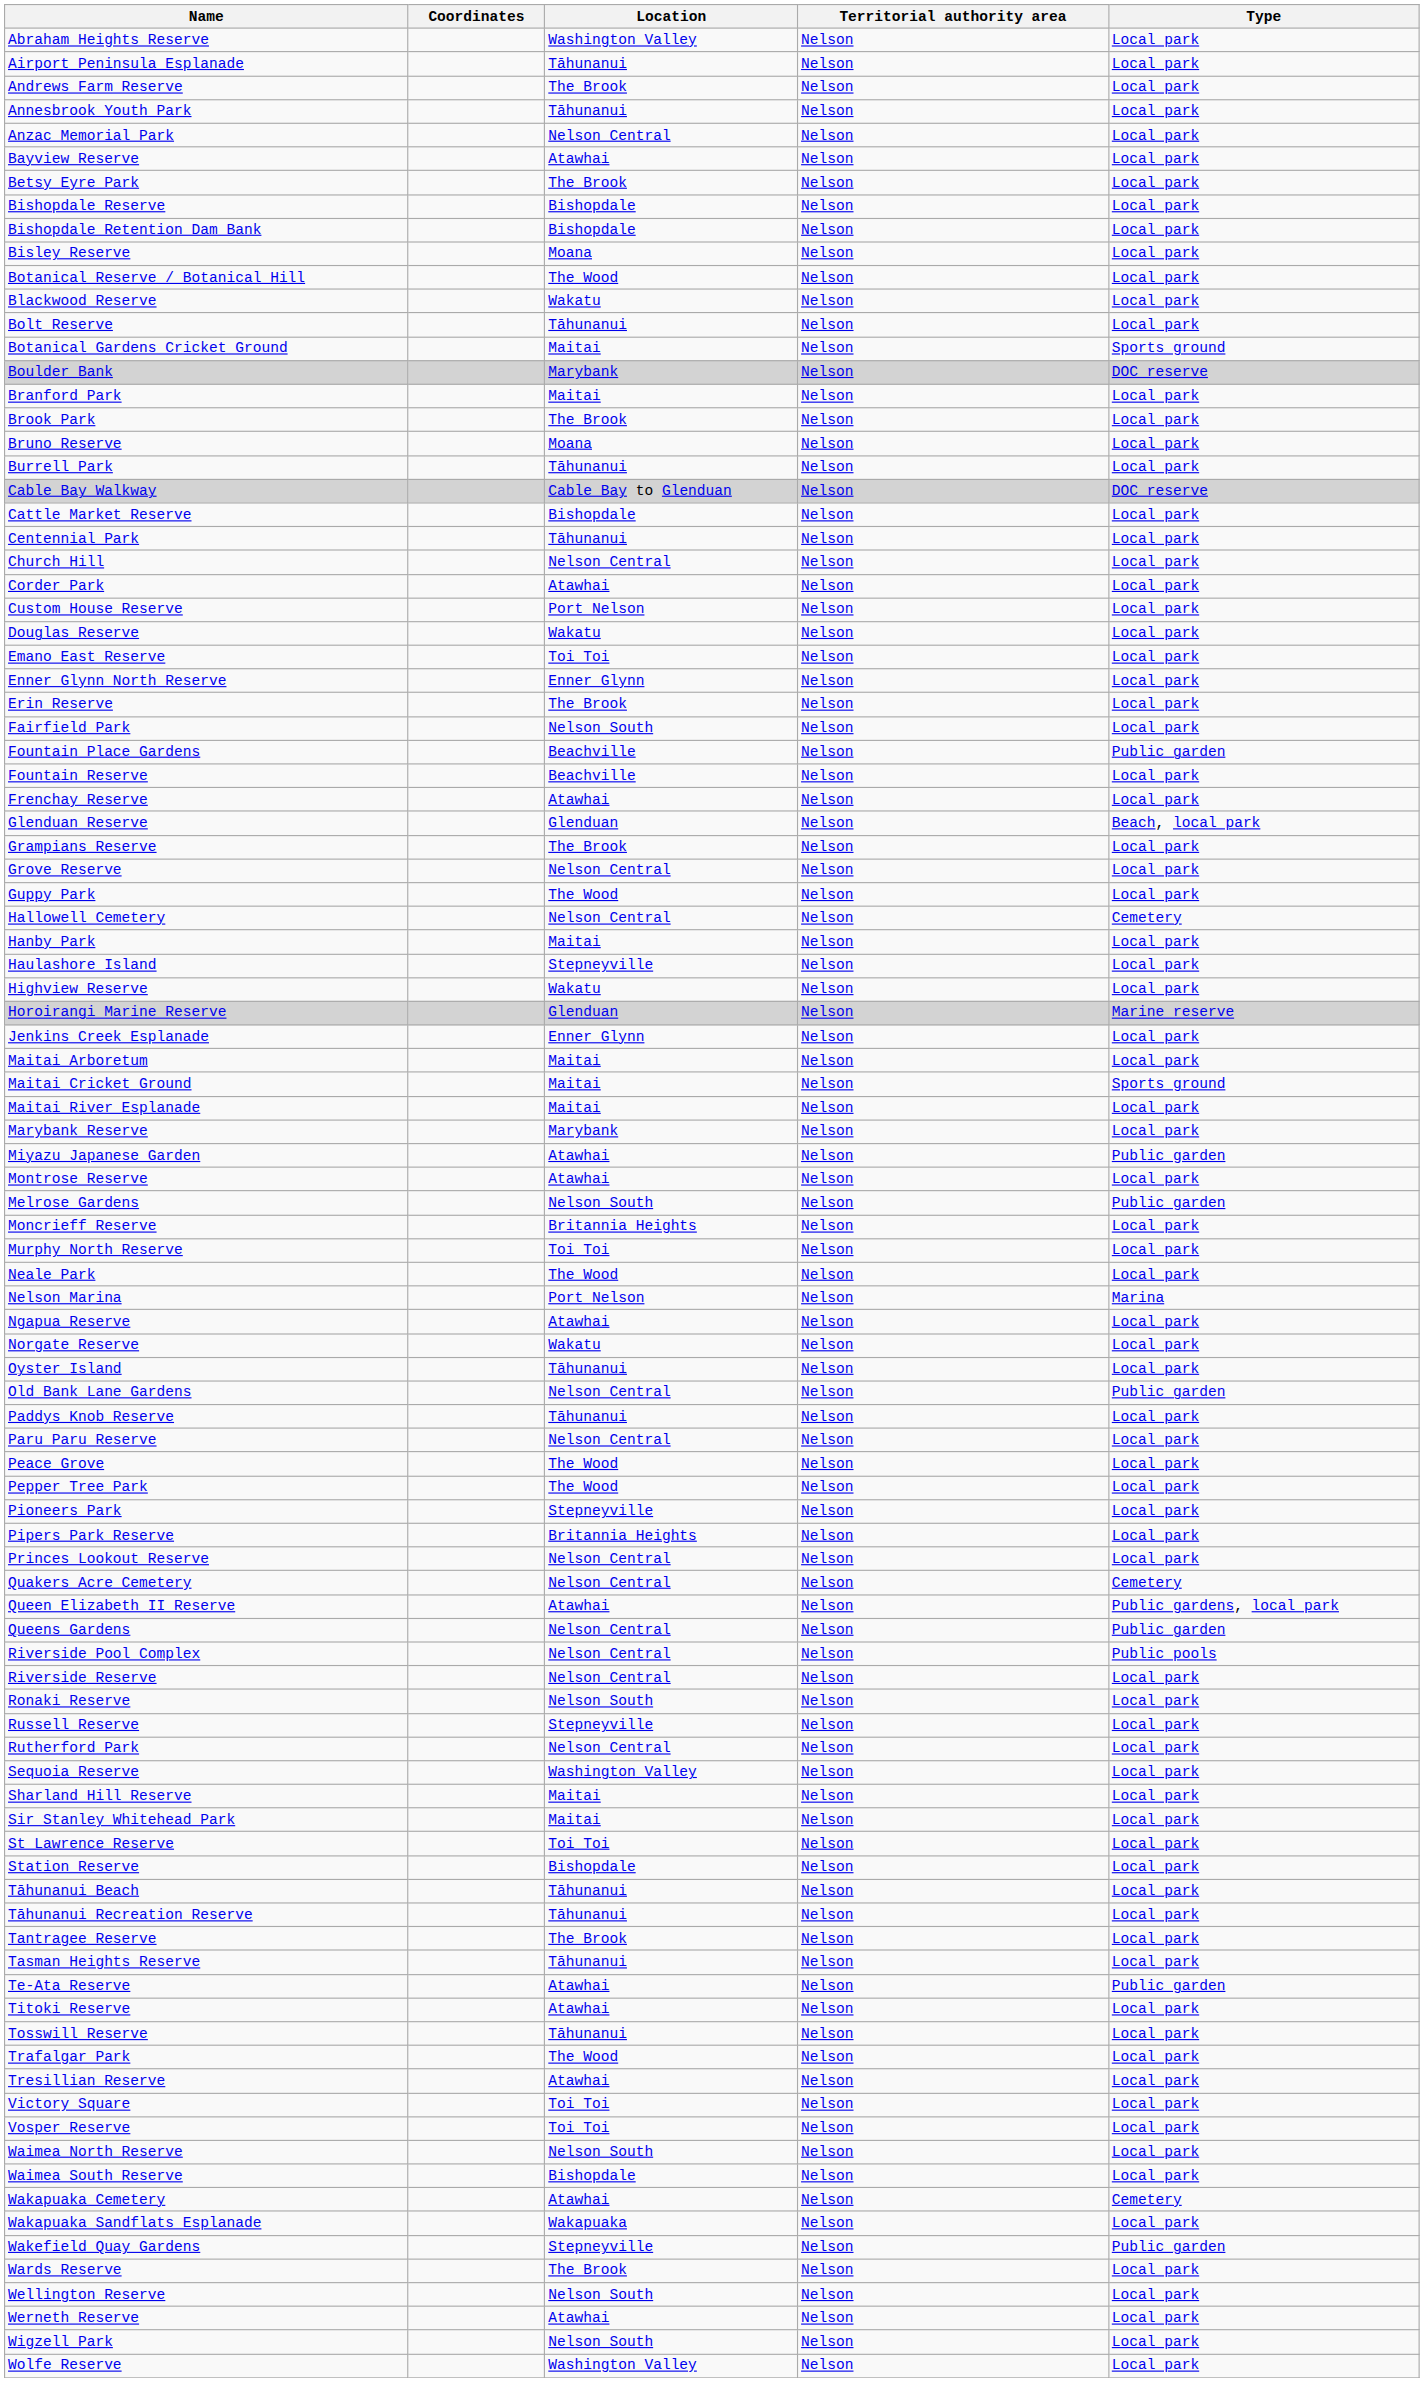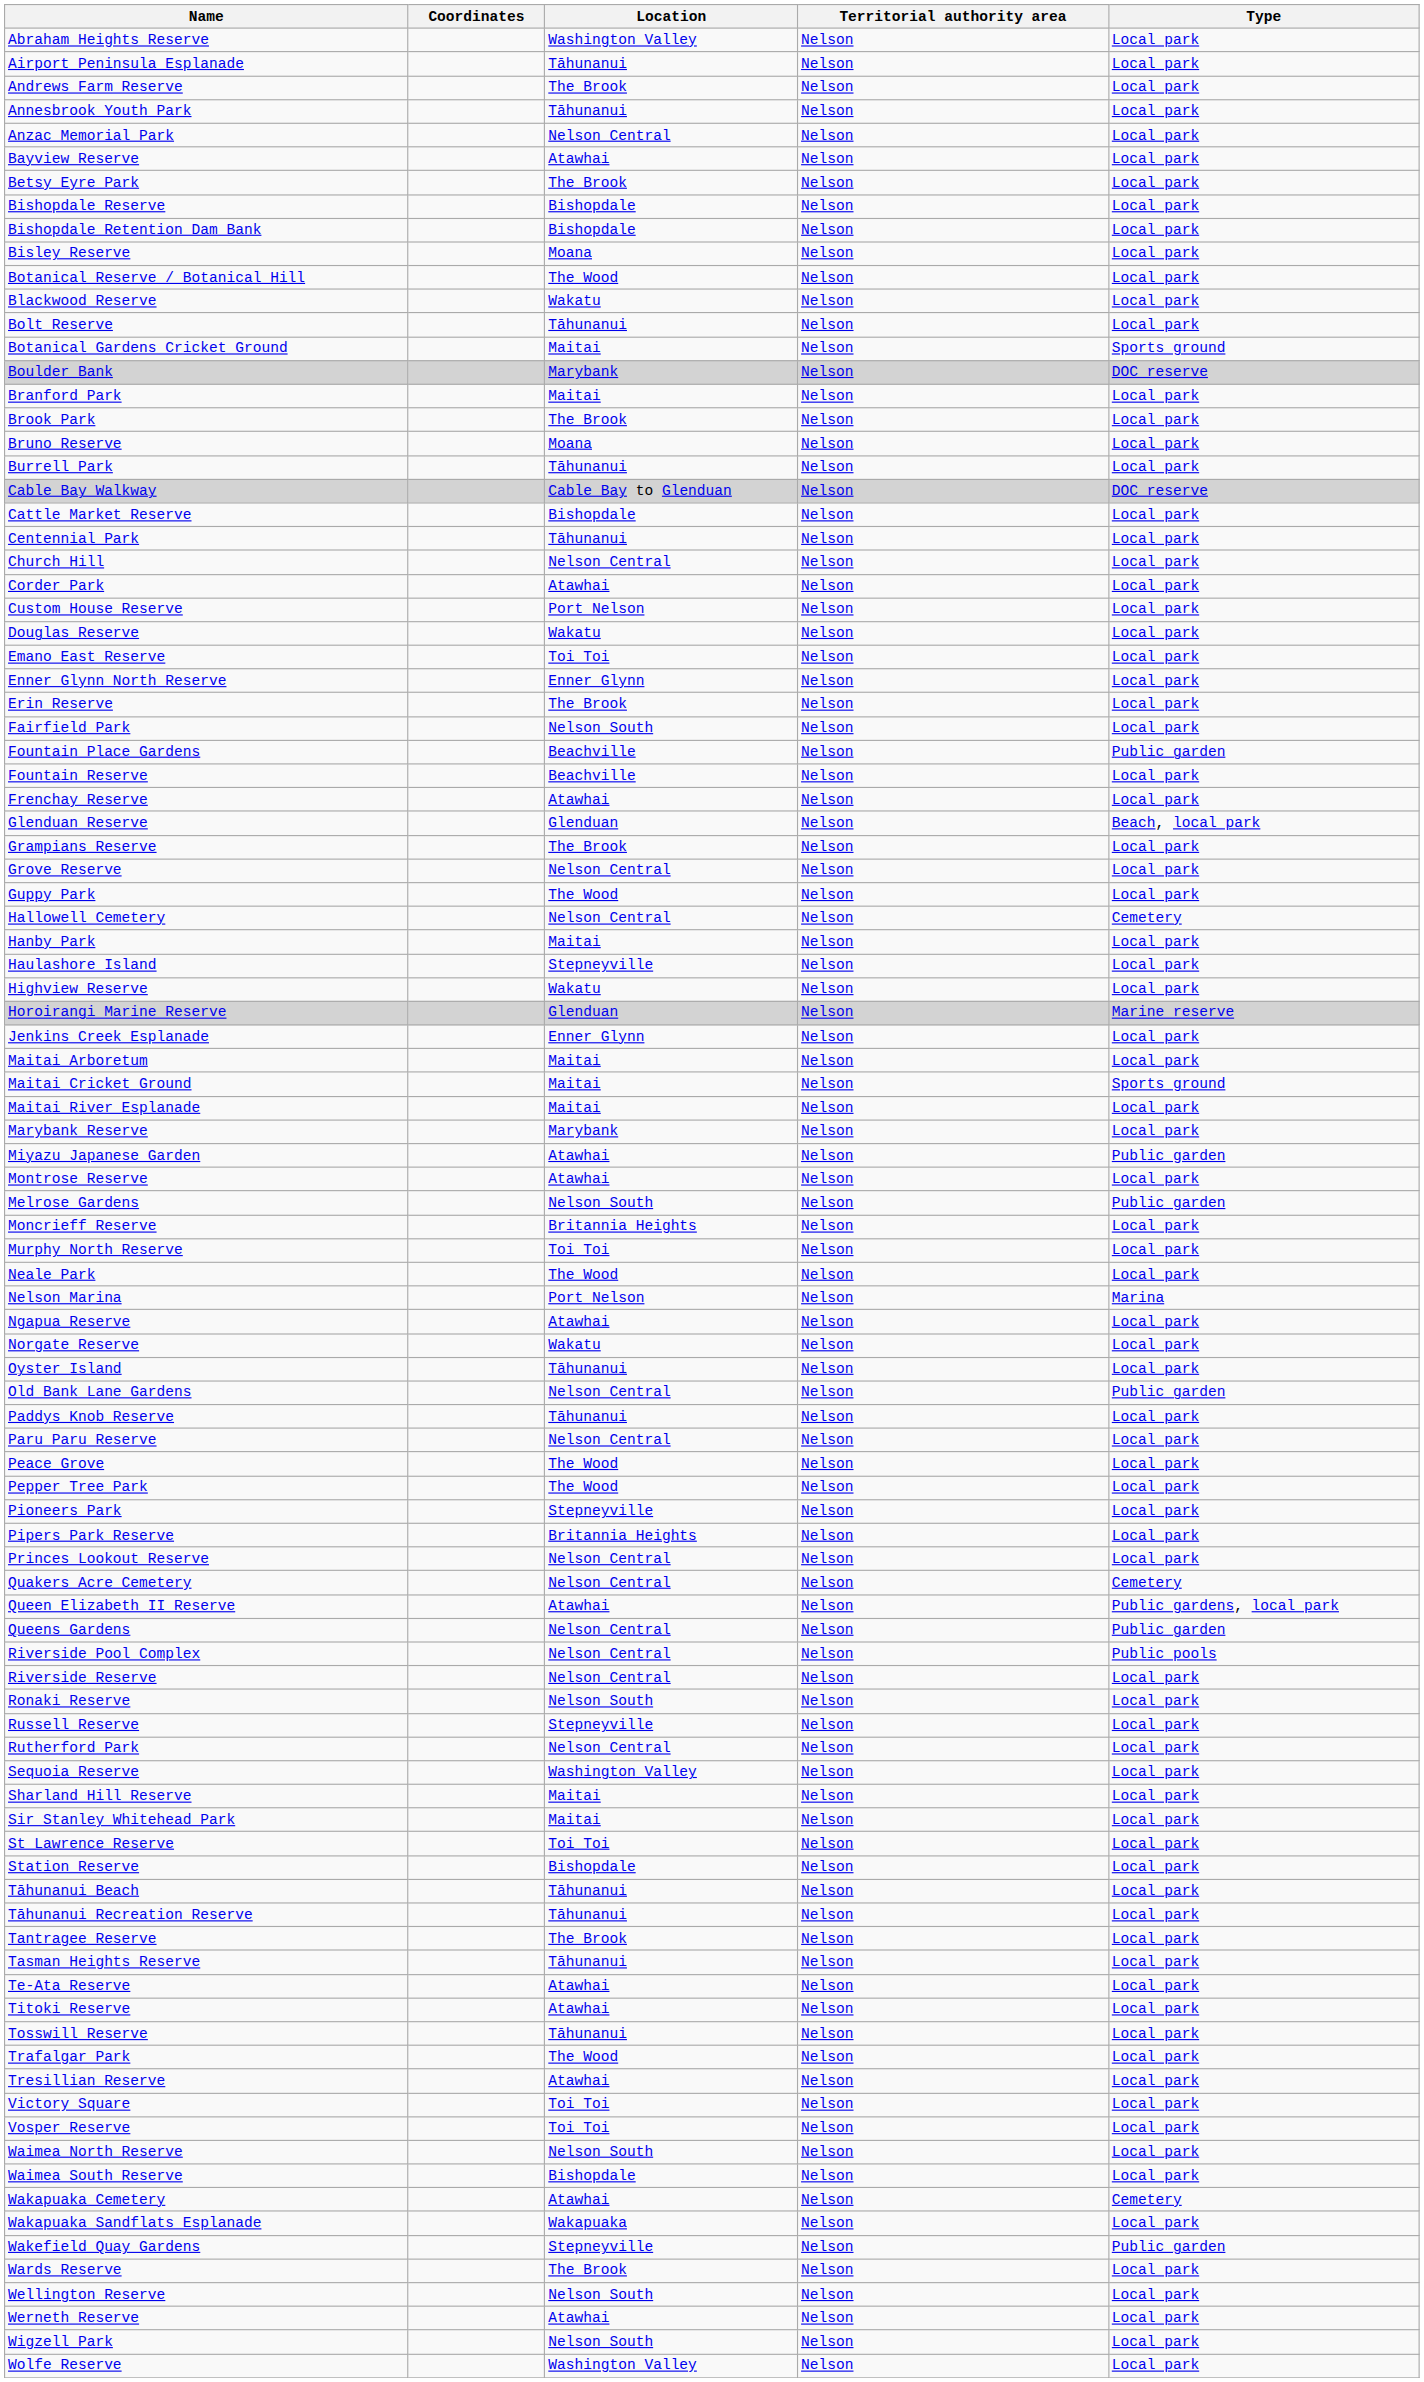Te-Ata Reserve | Type: Public garden -> Local park
